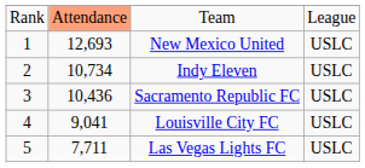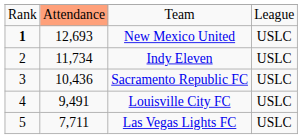New Mexico United | column 1: normal -> bold
Indy Eleven | column 2: 10,734 -> 11,734
Louisville City FC | column 2: 9,041 -> 9,491
